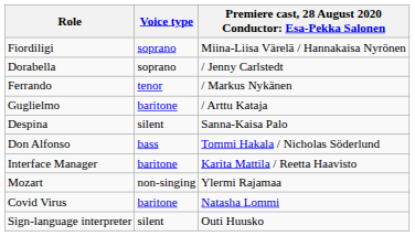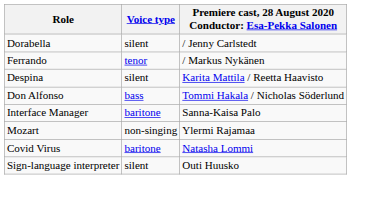- row: Fiordiligi | soprano | Miina-Liisa Värelä / Hannakaisa Nyrönen
Dorabella | Voice type: soprano -> silent
- row: Guglielmo | baritone | / Arttu Kataja
Despina | column 3: Sanna-Kaisa Palo -> Karita Mattila / Reetta Haavisto
Interface Manager | column 3: Karita Mattila / Reetta Haavisto -> Sanna-Kaisa Palo
